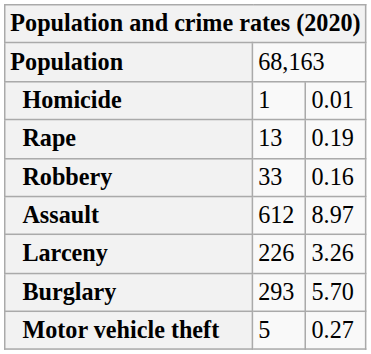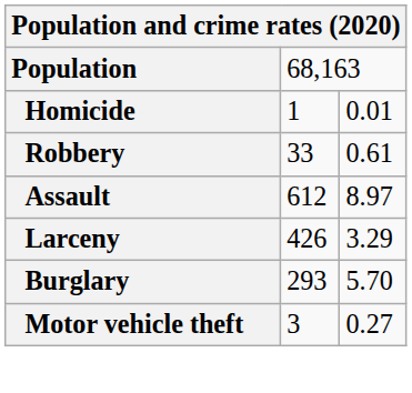- row: Rape | 13 | 0.19
Robbery | column 3: 0.16 -> 0.61
Larceny | column 2: 226 -> 426
Larceny | column 3: 3.26 -> 3.29
Motor vehicle theft | column 2: 5 -> 3
